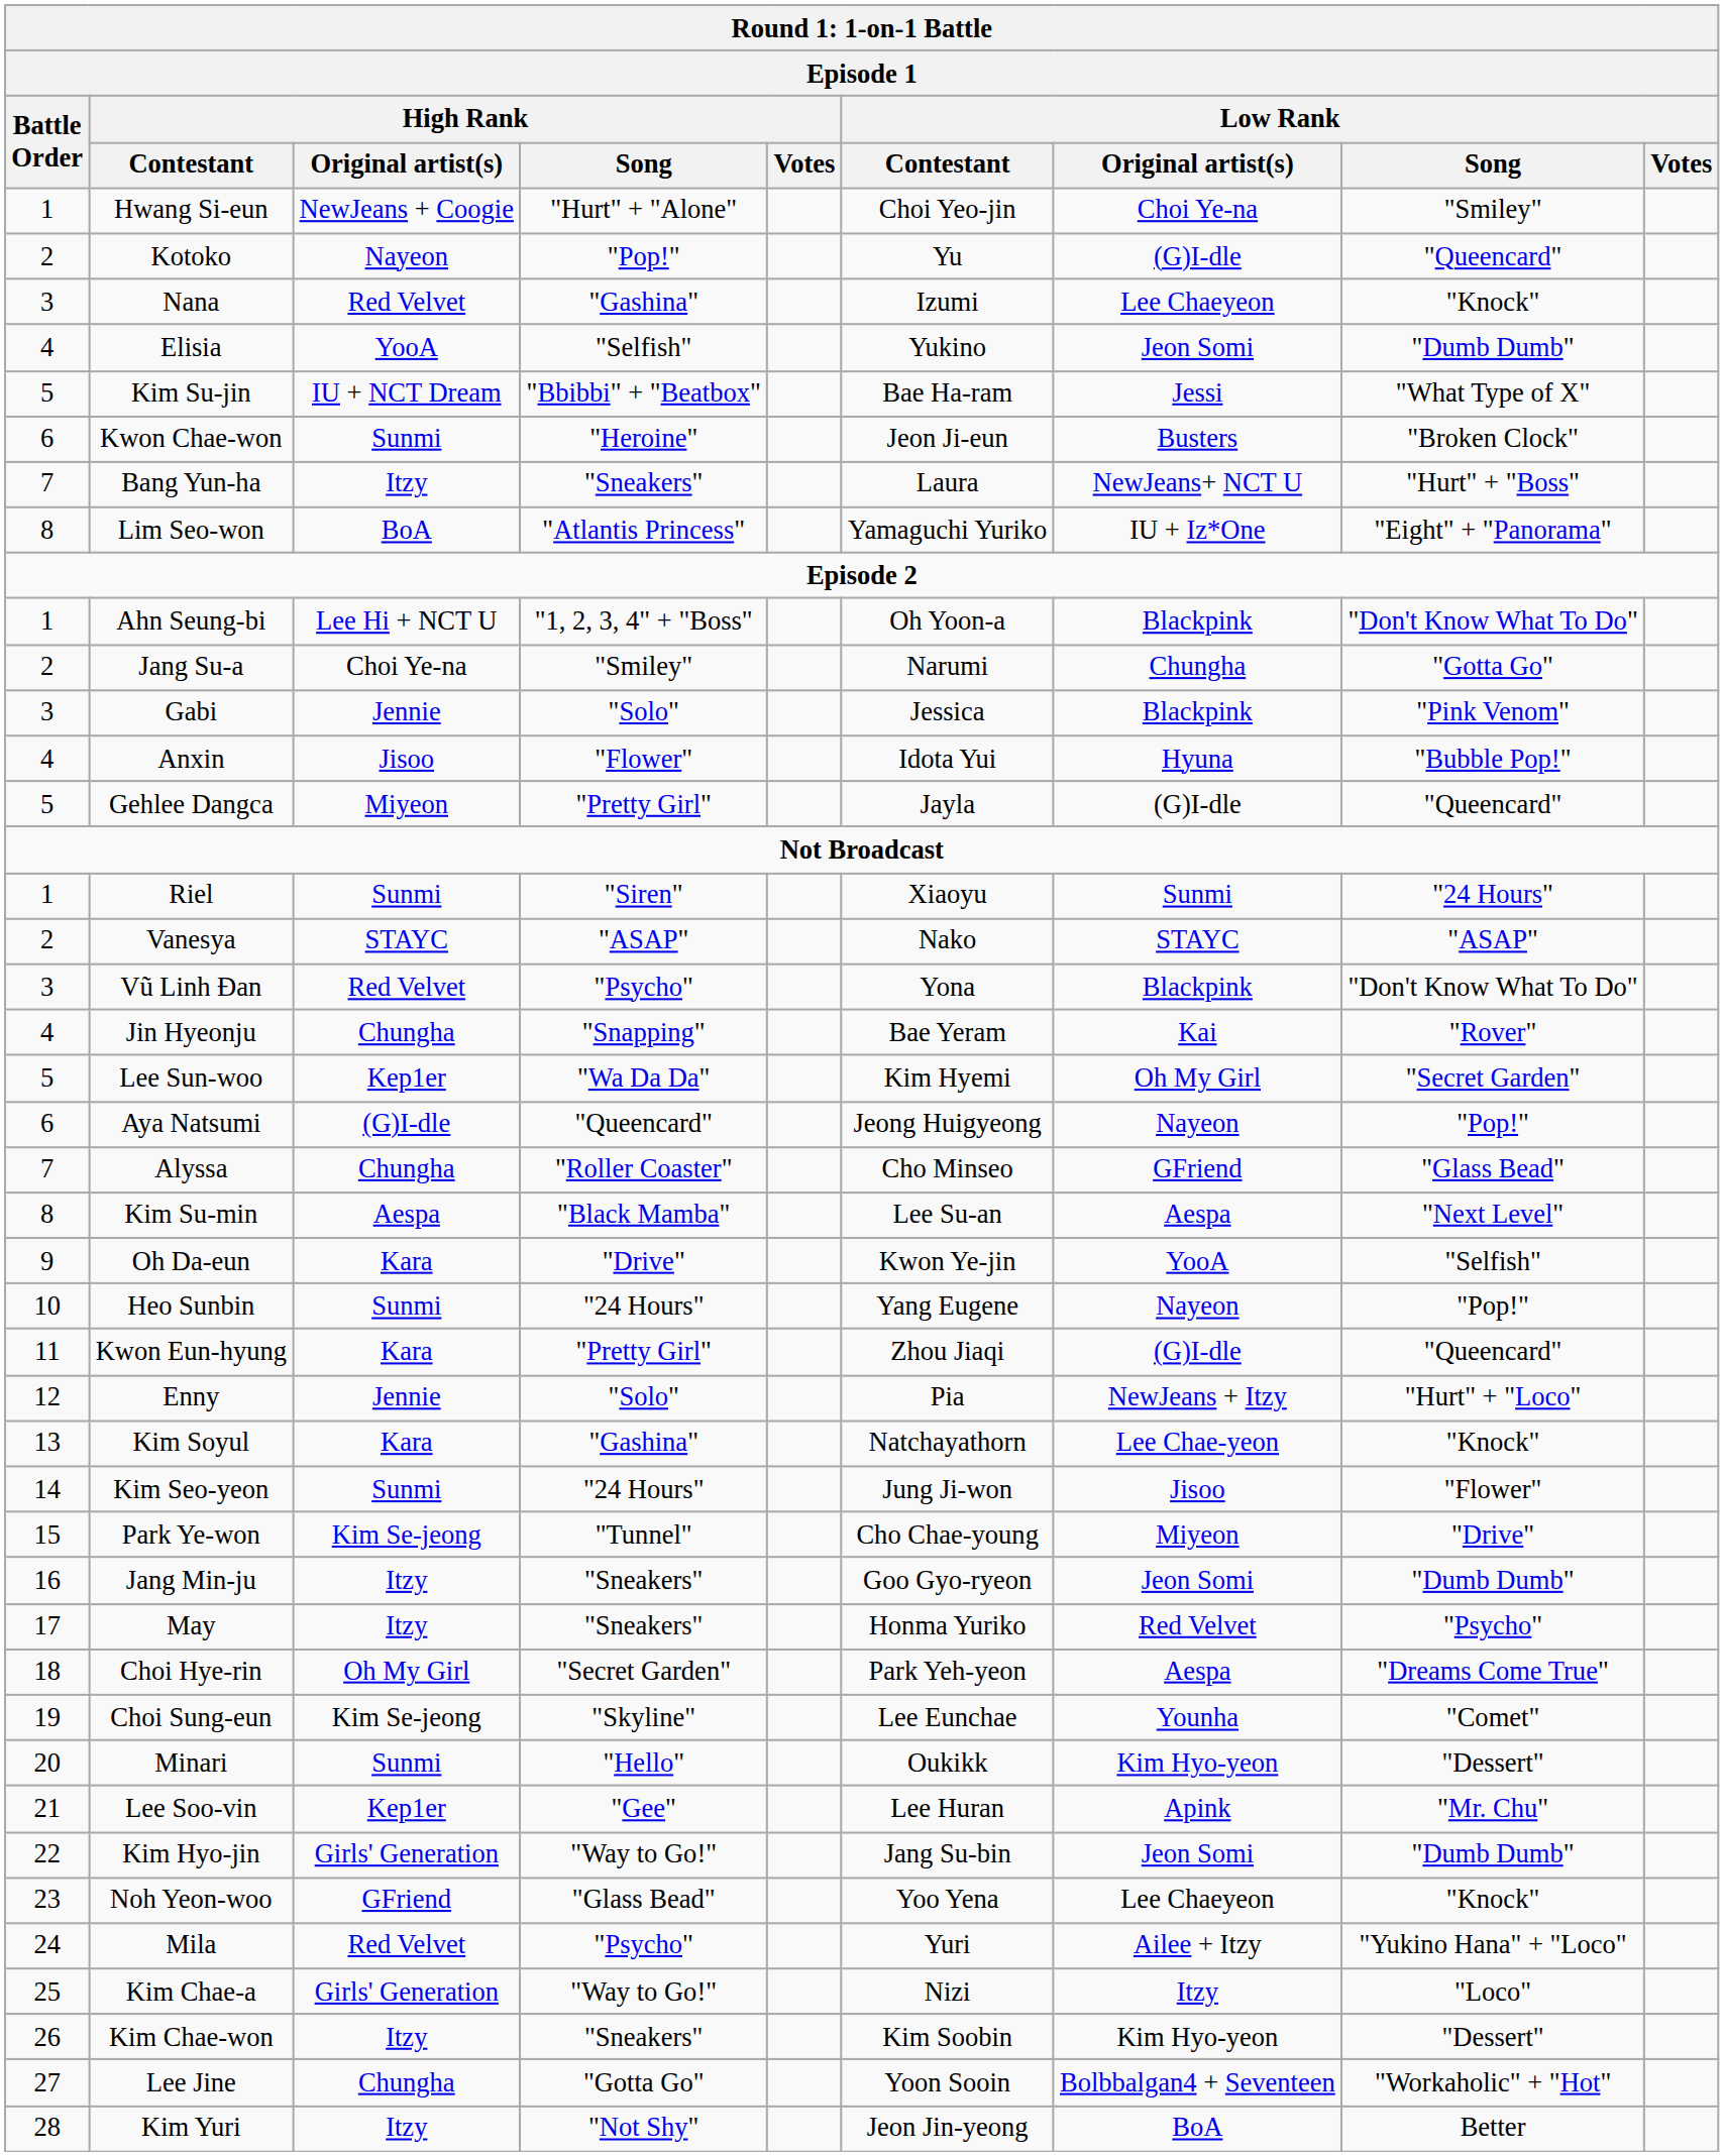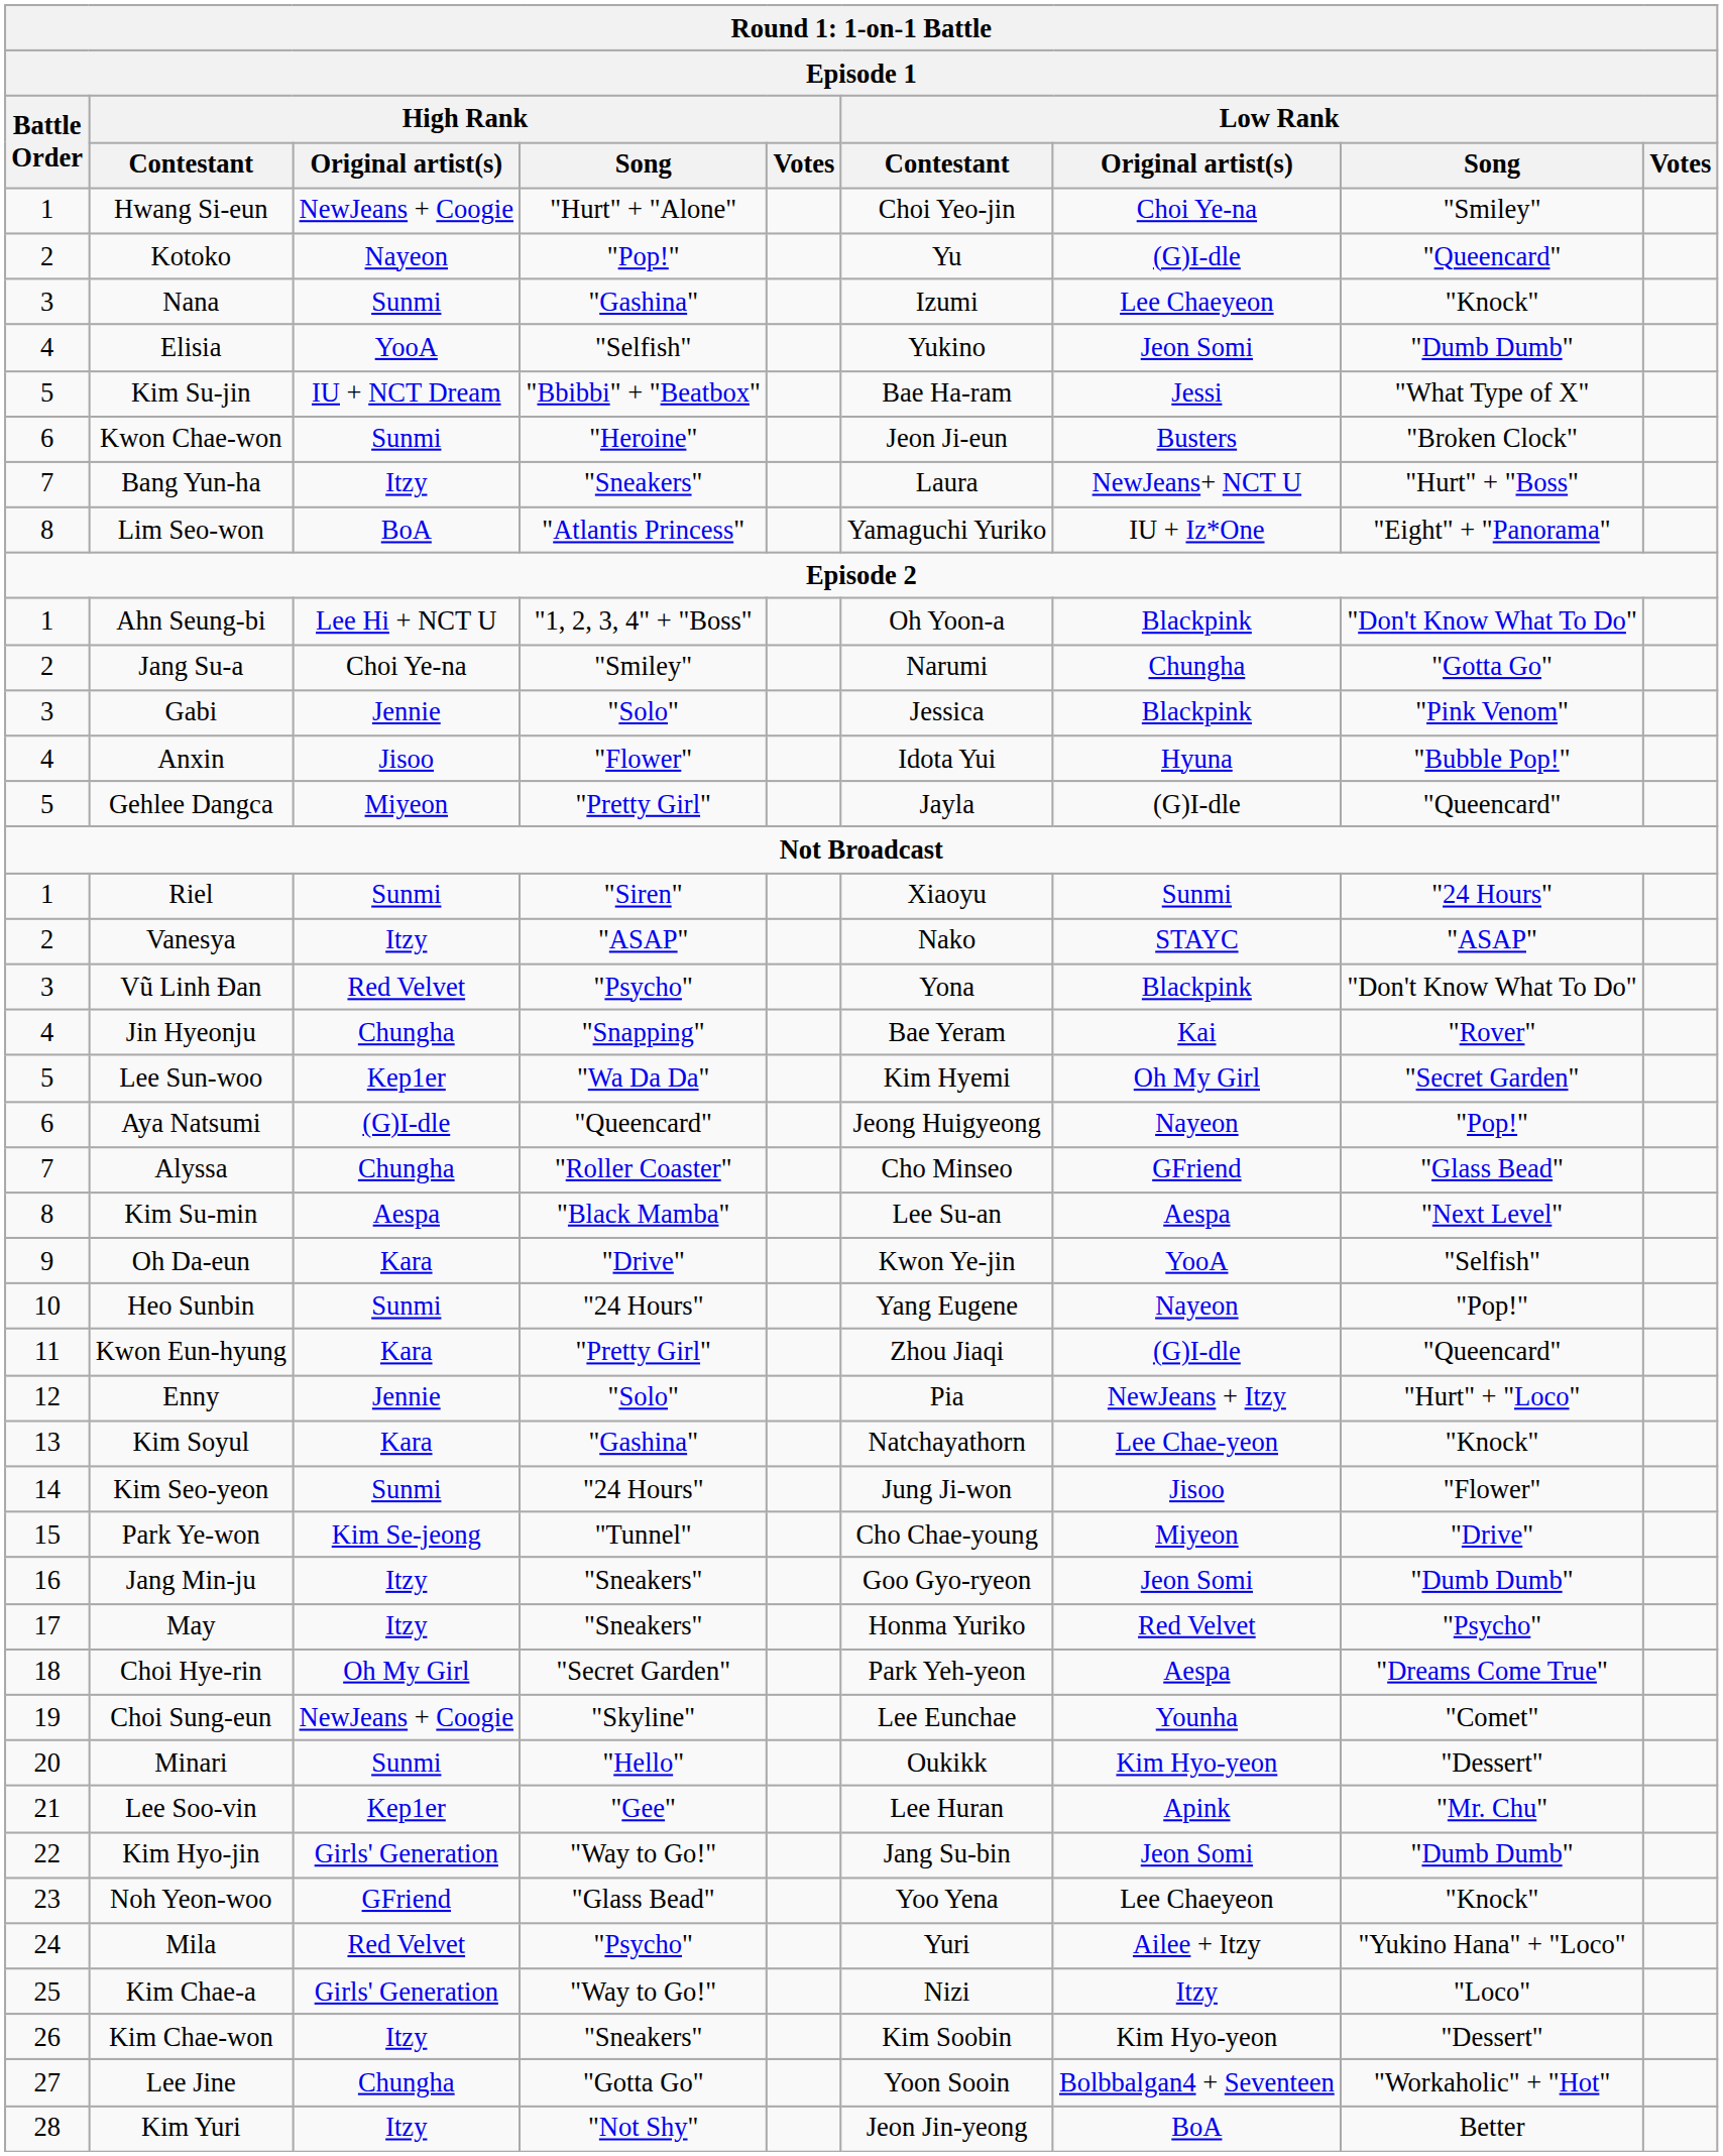Nana | High Rank / Original artist(s): Red Velvet -> Sunmi
Vanesya | High Rank / Original artist(s): STAYC -> Itzy
Choi Sung-eun | High Rank / Original artist(s): Kim Se-jeong -> NewJeans + Coogie
